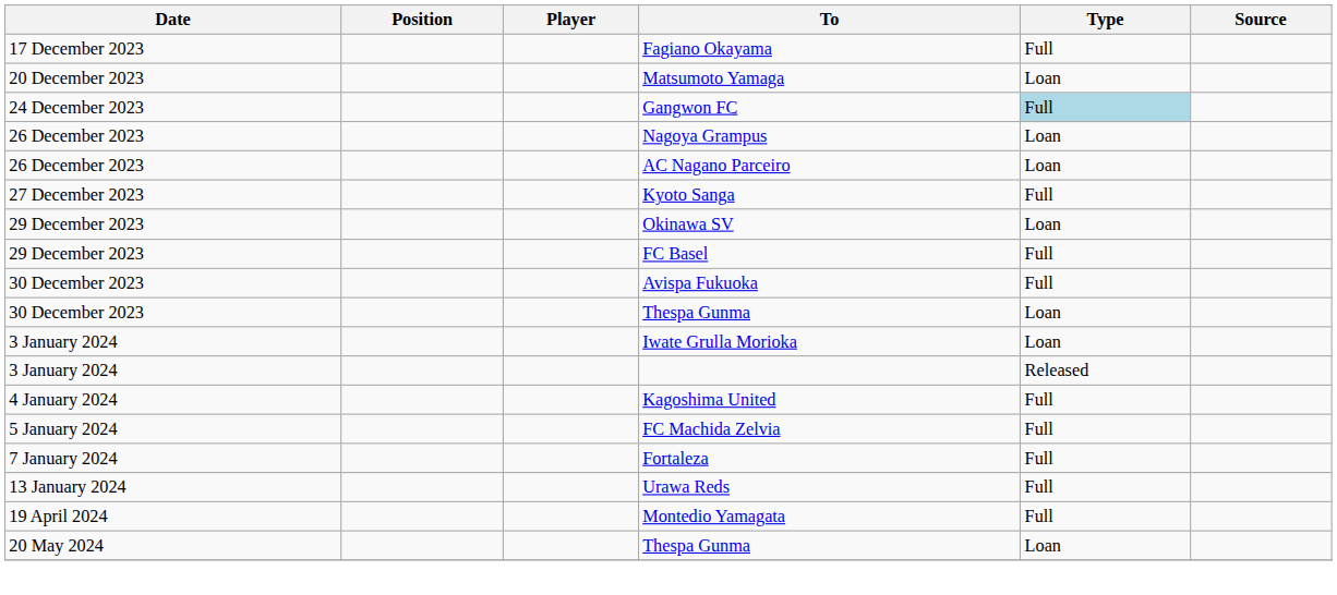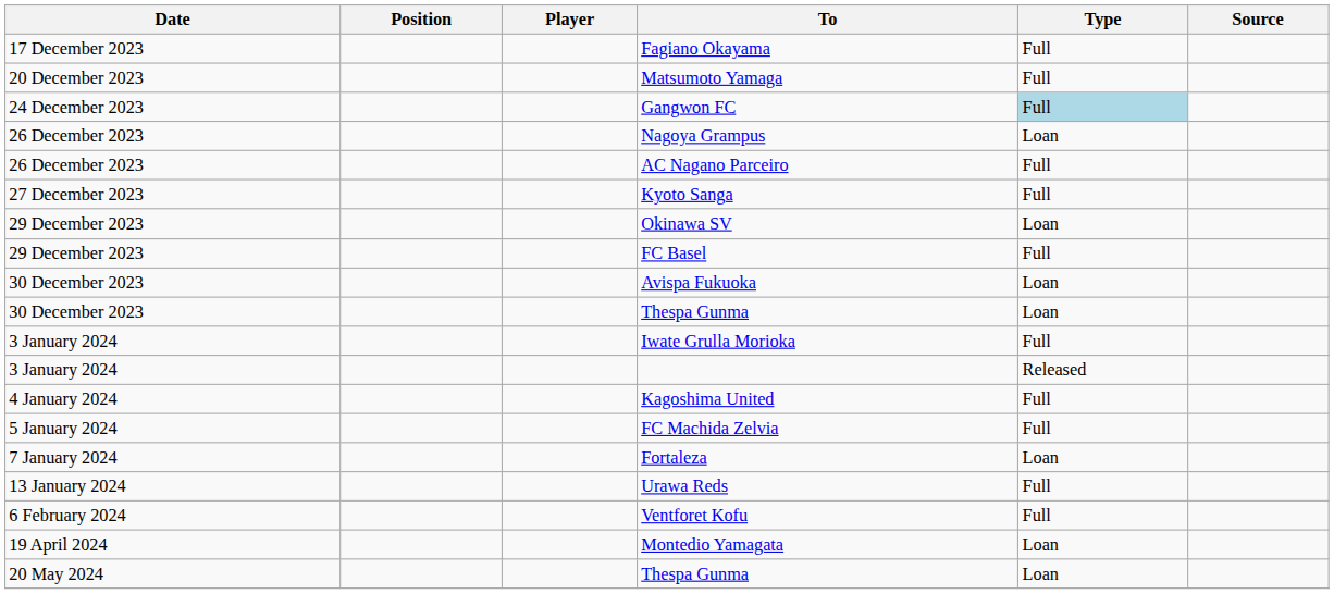Matsumoto Yamaga | Type: Loan -> Full
AC Nagano Parceiro | Type: Loan -> Full
Avispa Fukuoka | Type: Full -> Loan
Iwate Grulla Morioka | Type: Loan -> Full
Fortaleza | Type: Full -> Loan
+ row: 6 February 2024 | Ventforet Kofu | Full
Montedio Yamagata | Type: Full -> Loan
